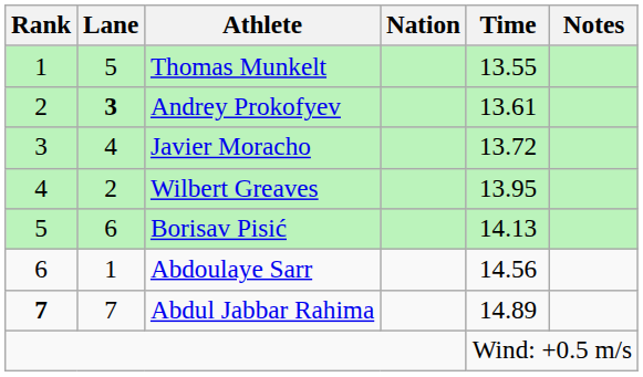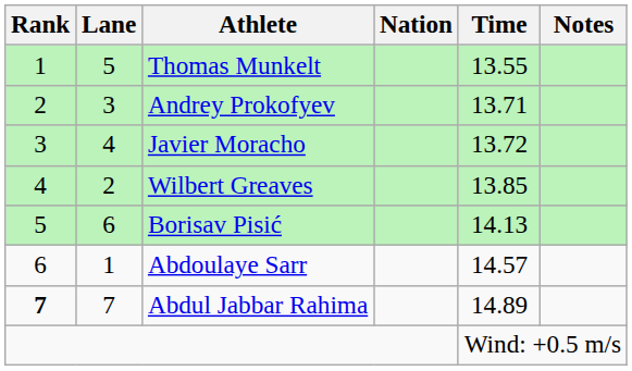Andrey Prokofyev | Lane: bold -> normal
Andrey Prokofyev | Time: 13.61 -> 13.71
Wilbert Greaves | Time: 13.95 -> 13.85
Abdoulaye Sarr | Time: 14.56 -> 14.57
